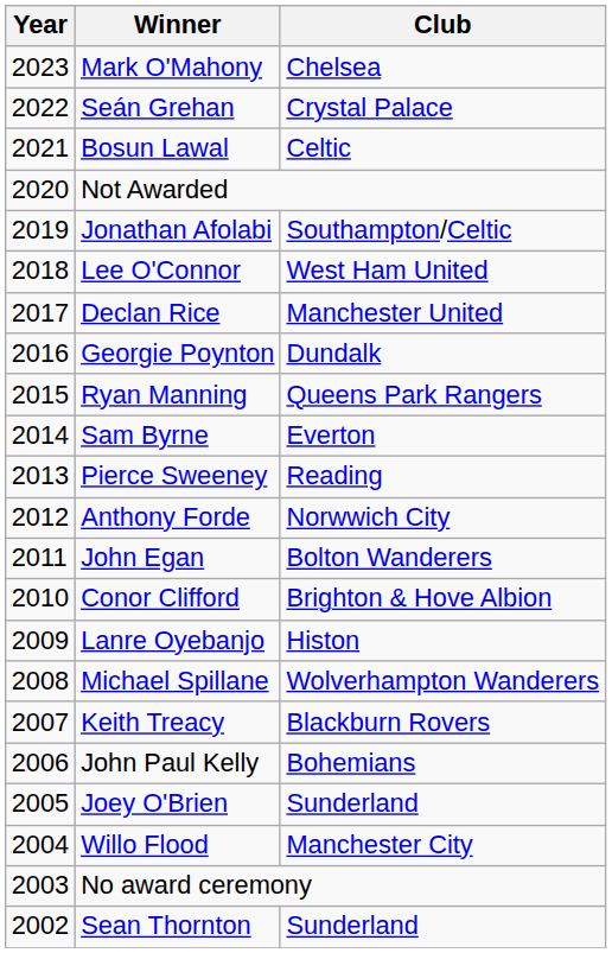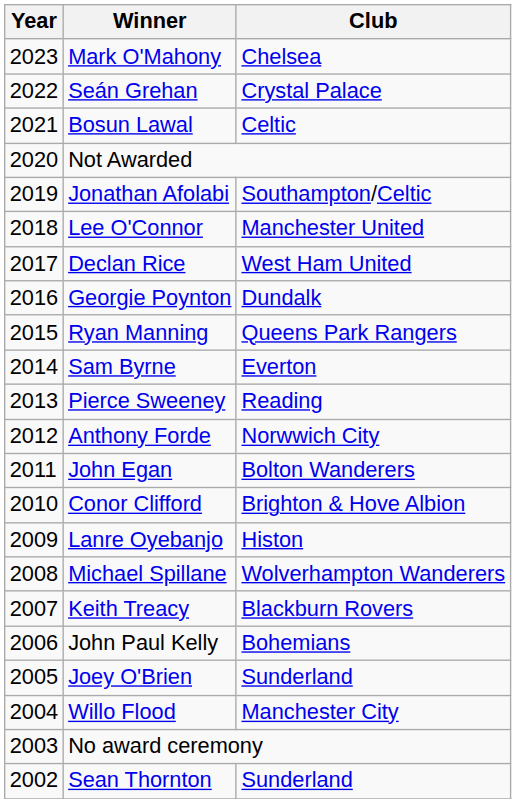Lee O'Connor | Club: West Ham United -> Manchester United
Declan Rice | Club: Manchester United -> West Ham United
